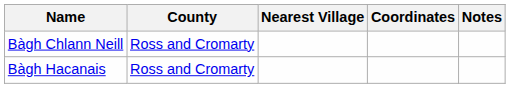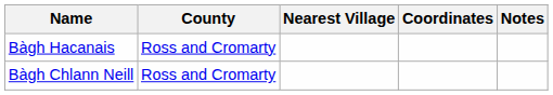rows swapped: Bàgh Chlann Neill <-> Bàgh Hacanais
